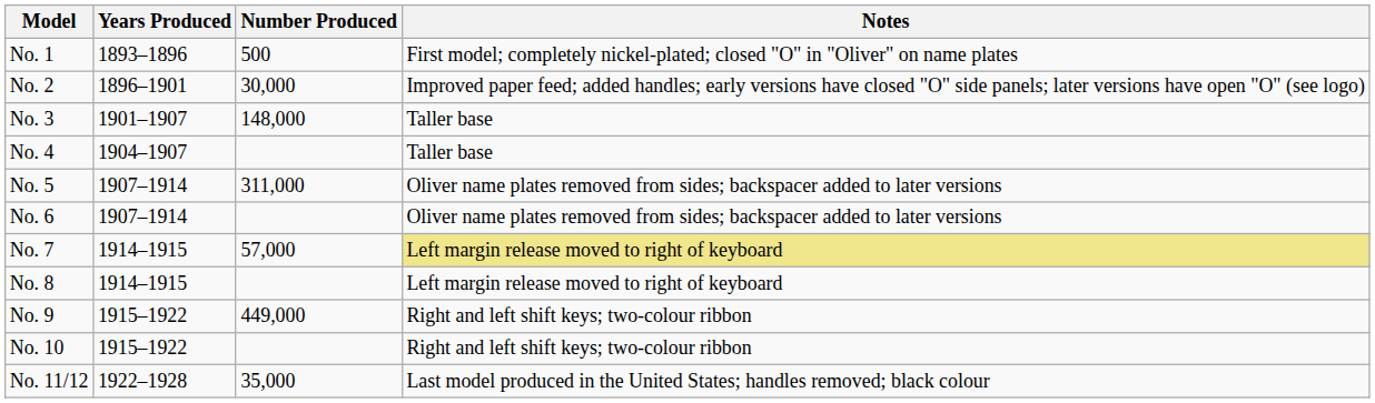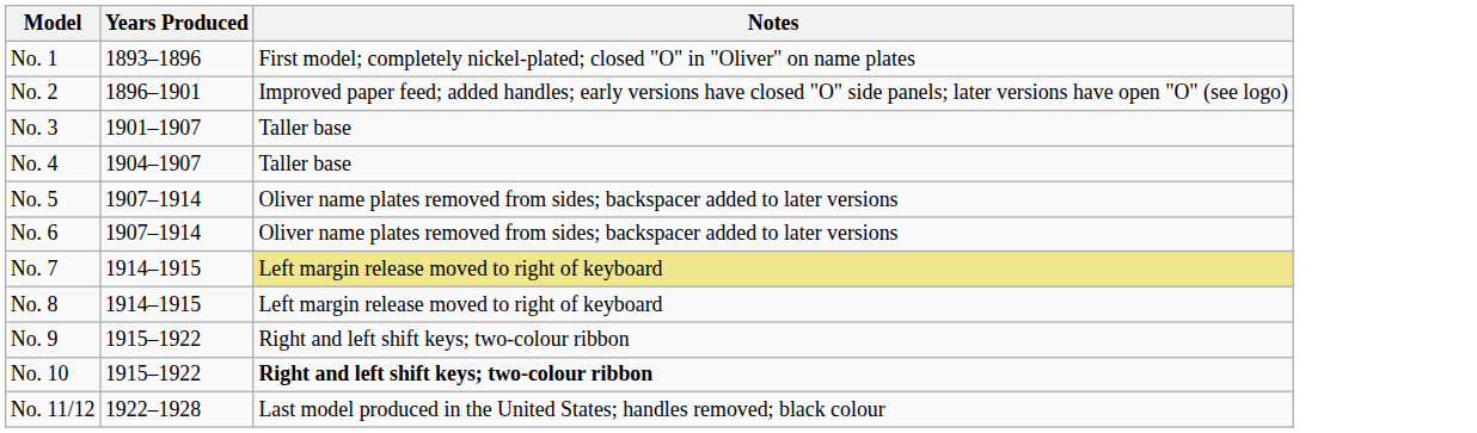- column: Number Produced | 500 | 30,000 | 148,000 | 311,000 | 57,000 | 449,000 | 35,000
No. 10 | Notes: normal -> bold
